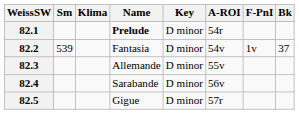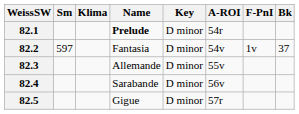82.2 | Sm: 539 -> 597
